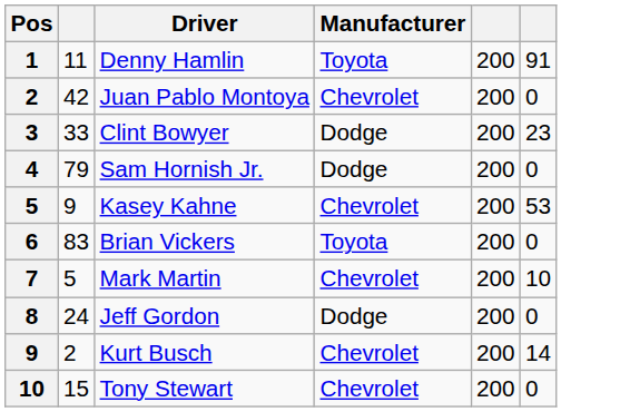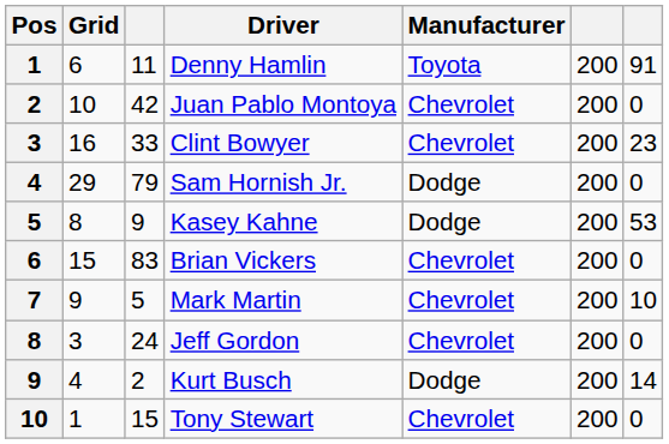+ column: Grid | 6 | 10 | 16 | 29 | 8 | 15 | 9 | 3 | 4 | 1
Clint Bowyer | Manufacturer: Dodge -> Chevrolet
Kasey Kahne | Manufacturer: Chevrolet -> Dodge
Brian Vickers | Manufacturer: Toyota -> Chevrolet
Jeff Gordon | Manufacturer: Dodge -> Chevrolet
Kurt Busch | Manufacturer: Chevrolet -> Dodge
